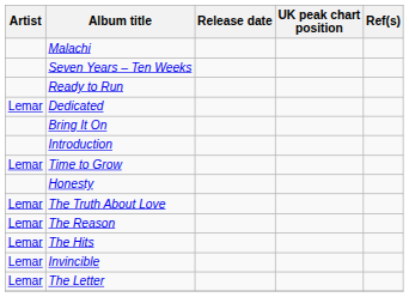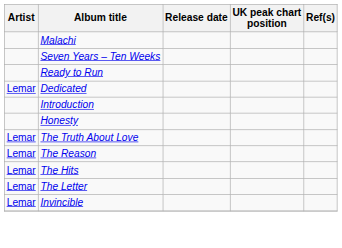- row: Bring It On
- row: Lemar | Time to Grow
rows swapped: Invincible <-> The Letter
